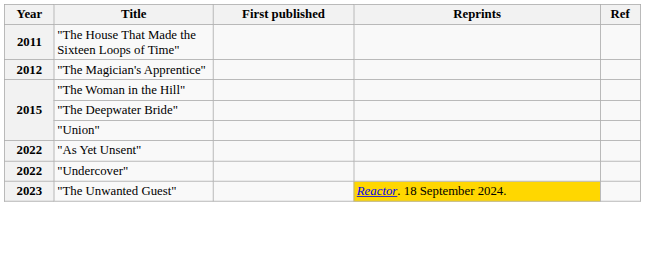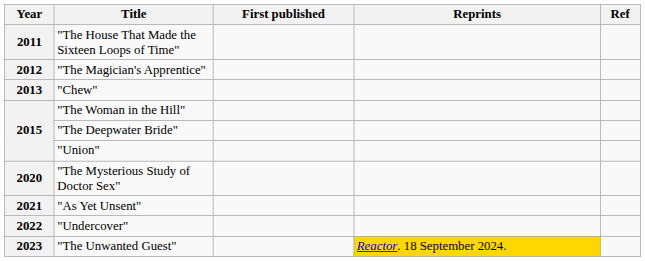+ row: 2013 | "Chew"
+ row: 2020 | "The Mysterious Study of Doctor Sex"
"As Yet Unsent" | Year: 2022 -> 2021
